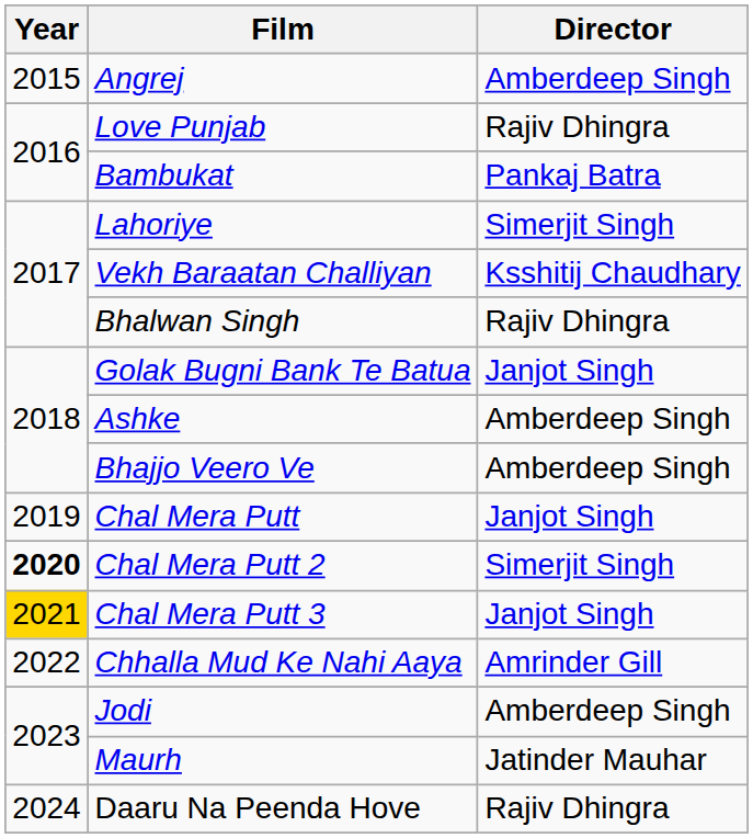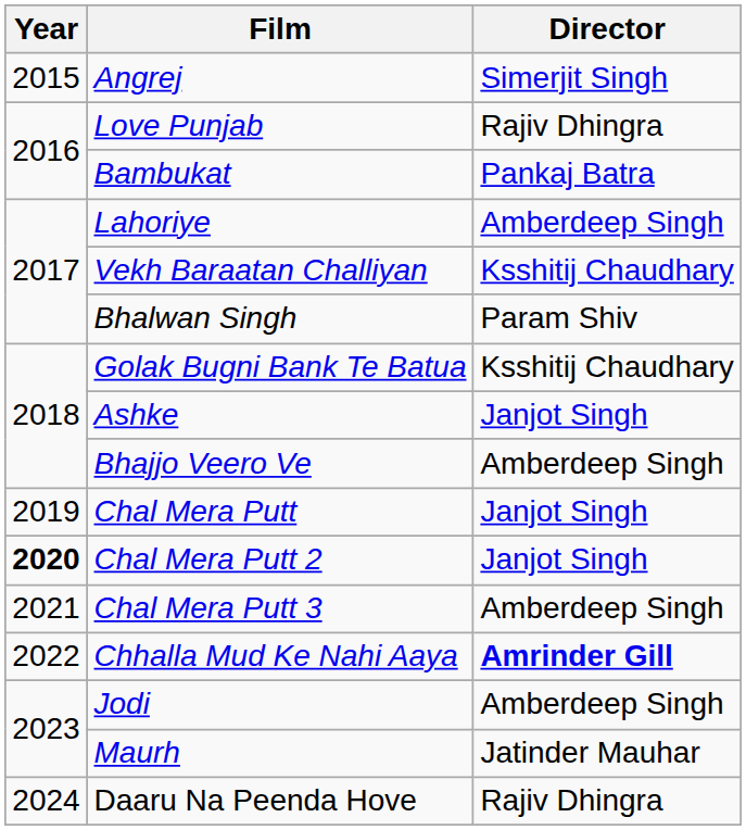Angrej | Director: Amberdeep Singh -> Simerjit Singh
Lahoriye | Director: Simerjit Singh -> Amberdeep Singh
Bhalwan Singh | Director: Rajiv Dhingra -> Param Shiv
Golak Bugni Bank Te Batua | Director: Janjot Singh -> Ksshitij Chaudhary
Ashke | Director: Amberdeep Singh -> Janjot Singh
Chal Mera Putt 2 | Director: Simerjit Singh -> Janjot Singh
Chal Mera Putt 3 | Year: gold background -> no background
Chal Mera Putt 3 | Director: Janjot Singh -> Amberdeep Singh
Chhalla Mud Ke Nahi Aaya | Director: normal -> bold
